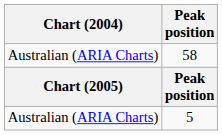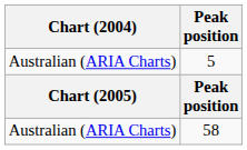rows swapped: 5 <-> 58
